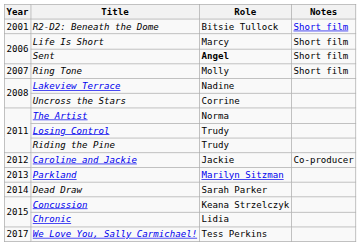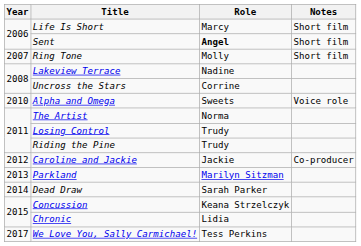- row: 2001 | R2-D2: Beneath the Dome | Bitsie Tullock | Short film
+ row: 2010 | Alpha and Omega | Sweets | Voice role
